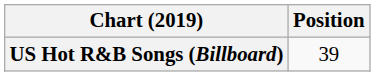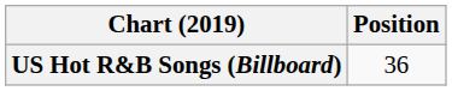US Hot R&B Songs (Billboard) | Position: 39 -> 36
